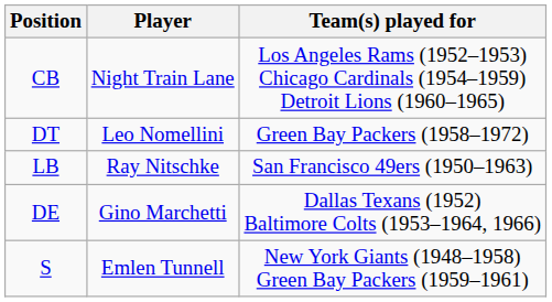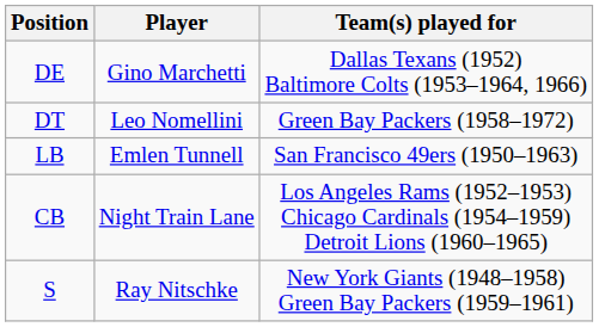rows swapped: DE <-> CB
LB | Player: Ray Nitschke -> Emlen Tunnell
S | Player: Emlen Tunnell -> Ray Nitschke
